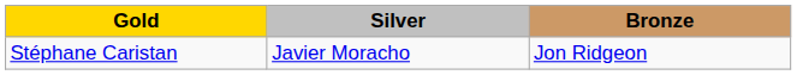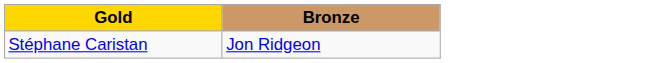- column: Silver | Javier Moracho
